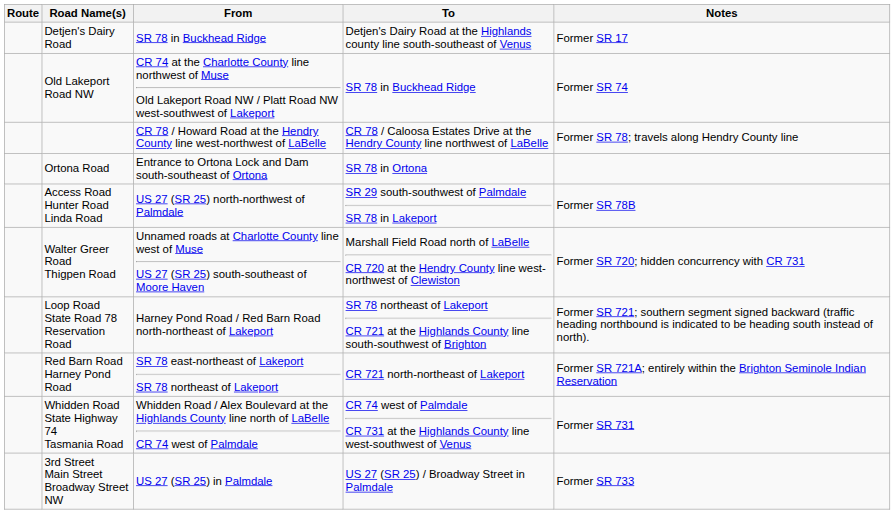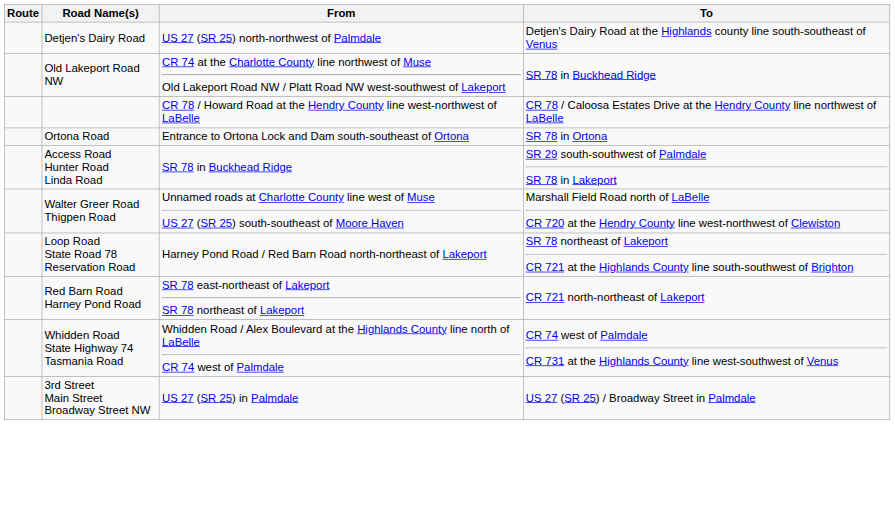- column: Notes | Former SR 17 | Former SR 74 | Former SR 78; travels along Hendry County line | Former SR 78B | Former SR 720; hidden concurrency with CR 731 | Former SR 721; southern segment signed backward (traffic heading northbound is indicated to be heading south instead of north). | Former SR 721A; entirely within the Brighton Seminole Indian Reservation | Former SR 731 | Former SR 733
Detjen's Dairy Road | From: SR 78 in Buckhead Ridge -> US 27 (SR 25) north-northwest of Palmdale
Access Road Hunter Road Linda Road | From: US 27 (SR 25) north-northwest of Palmdale -> SR 78 in Buckhead Ridge
